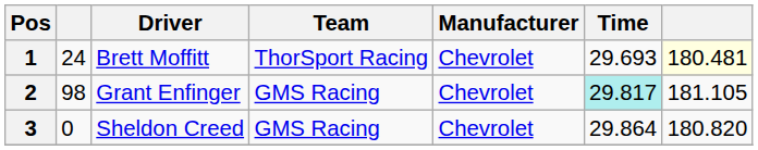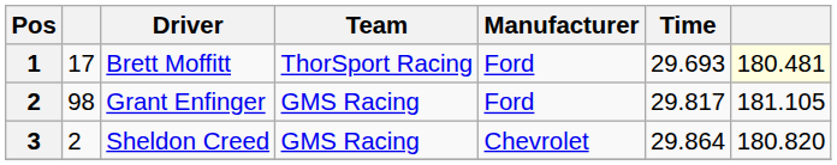Brett Moffitt | column 2: 24 -> 17
Brett Moffitt | Manufacturer: Chevrolet -> Ford
Grant Enfinger | Manufacturer: Chevrolet -> Ford
Grant Enfinger | Time: paleturquoise background -> no background
Sheldon Creed | column 2: 0 -> 2
